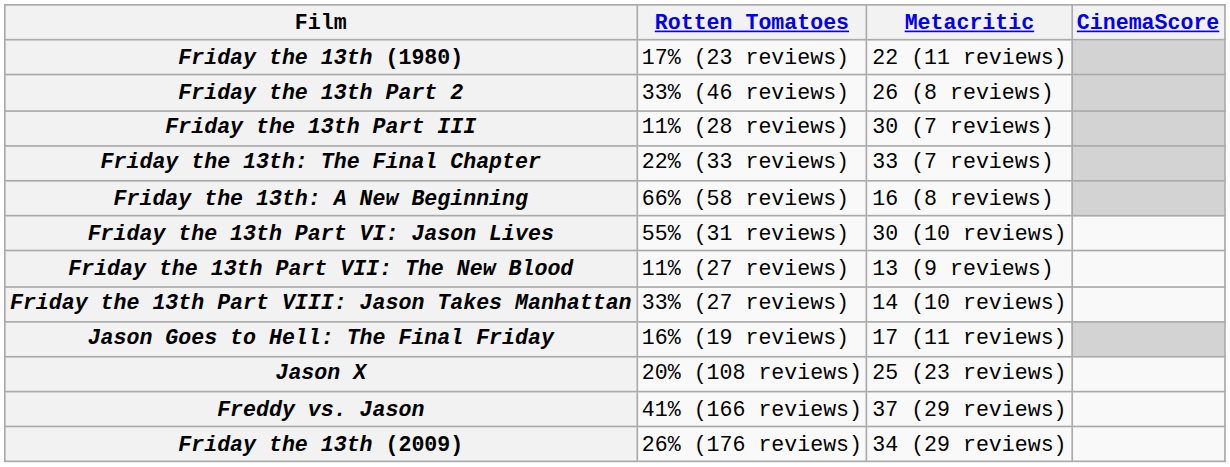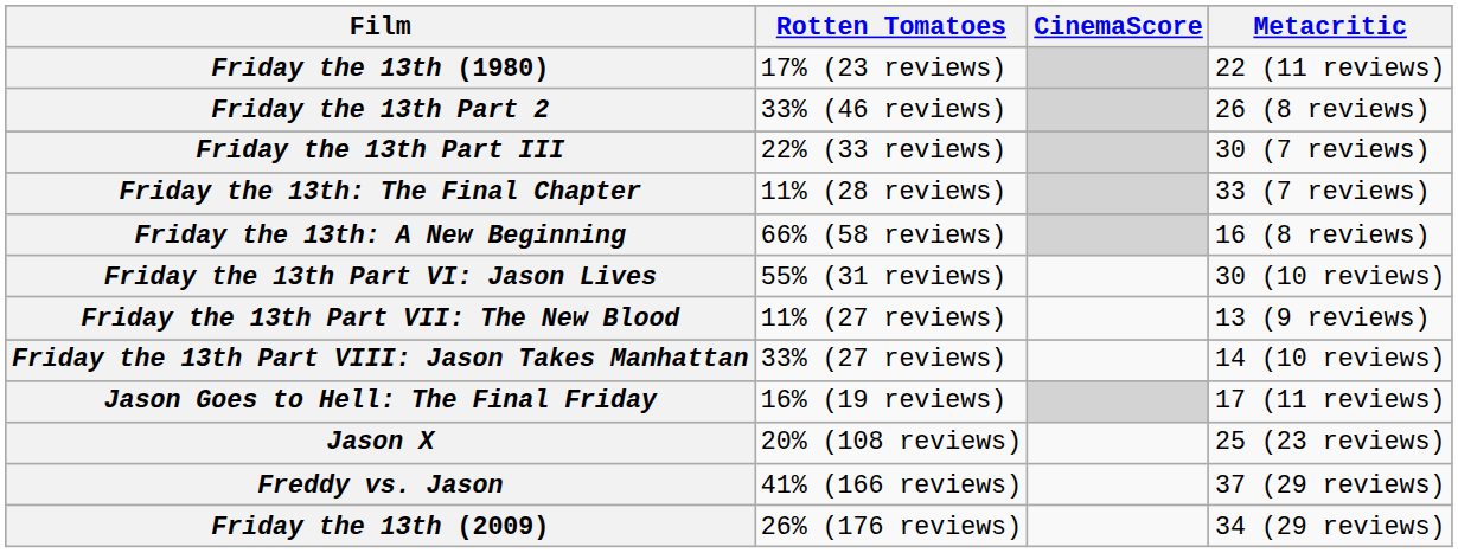columns swapped: Metacritic <-> CinemaScore
Friday the 13th Part III | Rotten Tomatoes: 11% (28 reviews) -> 22% (33 reviews)
Friday the 13th: The Final Chapter | Rotten Tomatoes: 22% (33 reviews) -> 11% (28 reviews)
